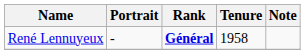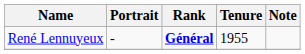René Lennuyeux | Tenure: 1958 -> 1955
